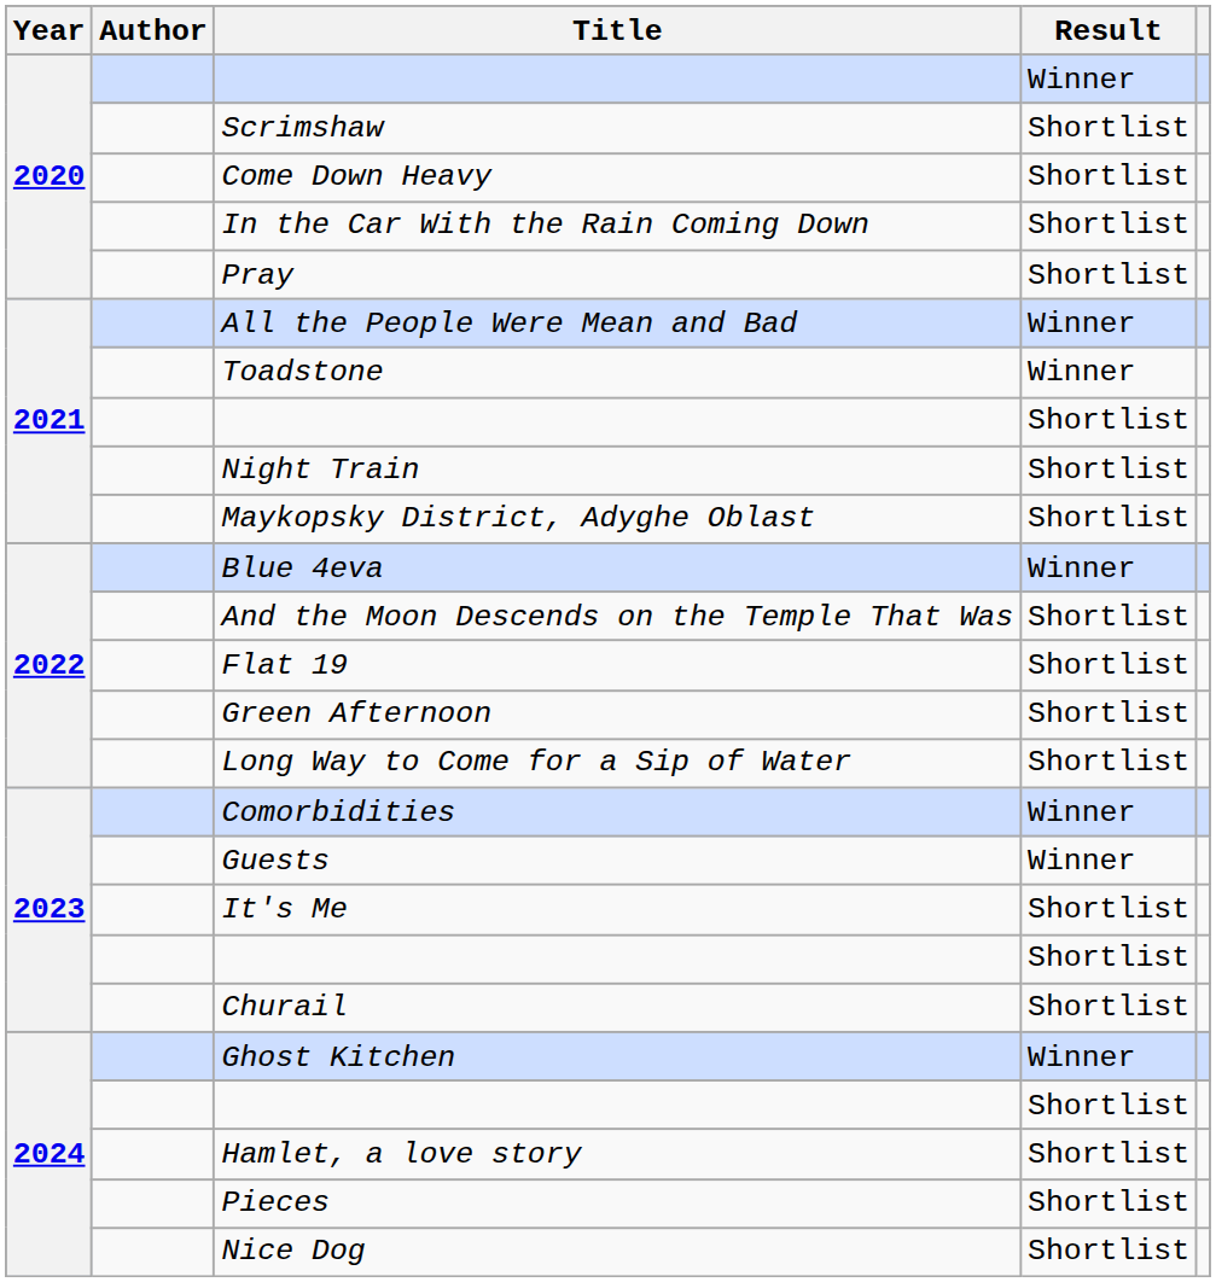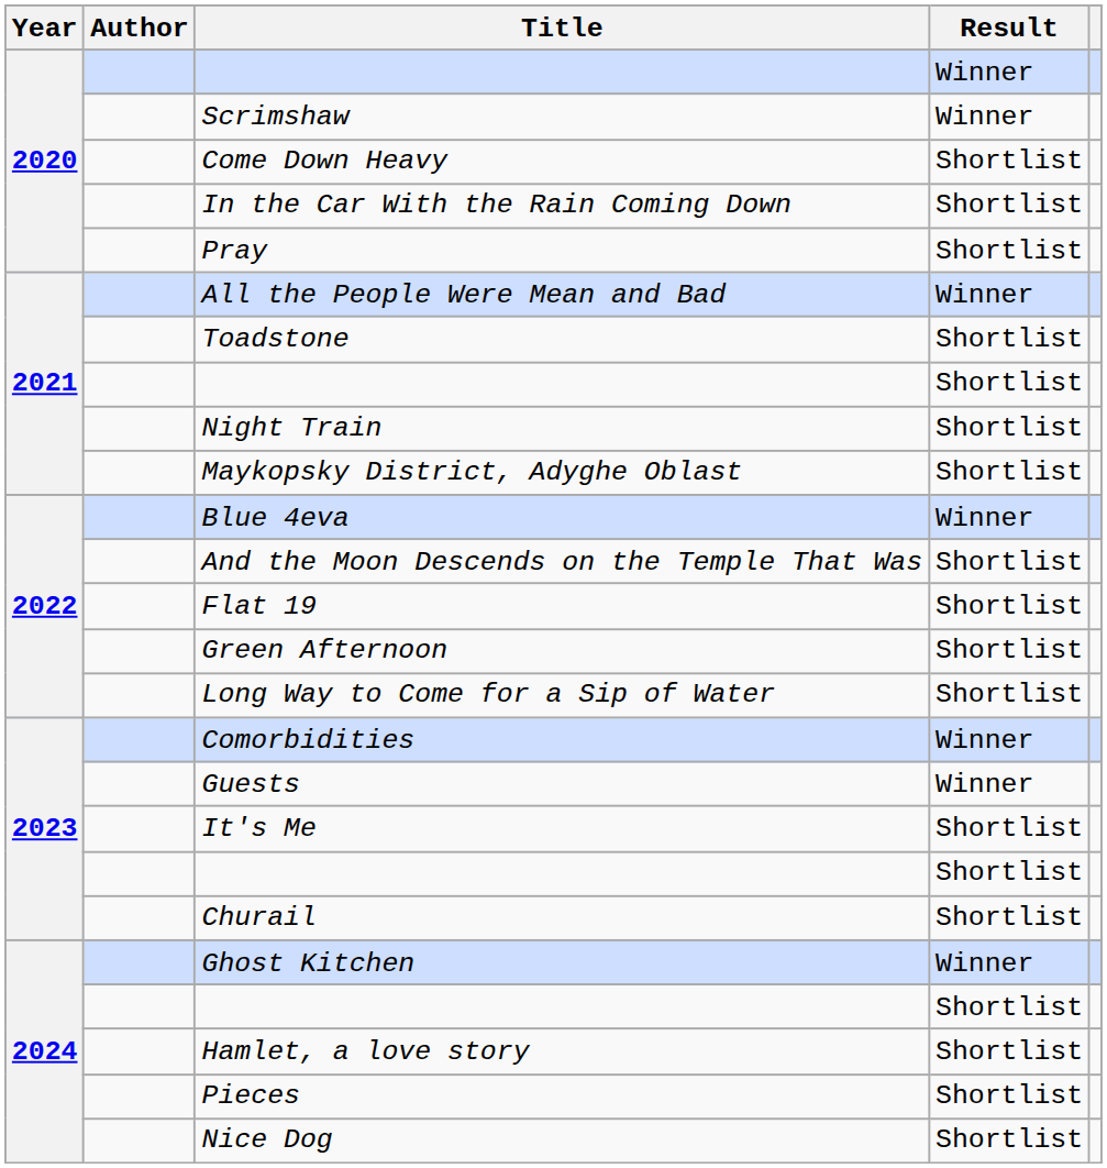Scrimshaw | Result: Shortlist -> Winner
Toadstone | Result: Winner -> Shortlist
